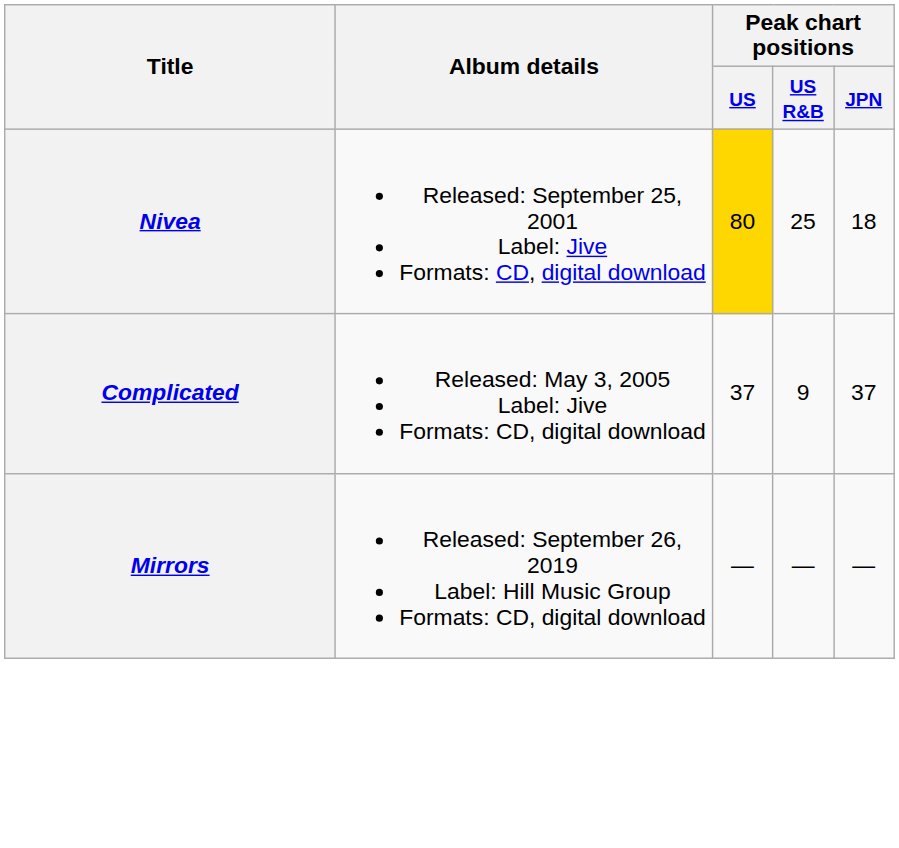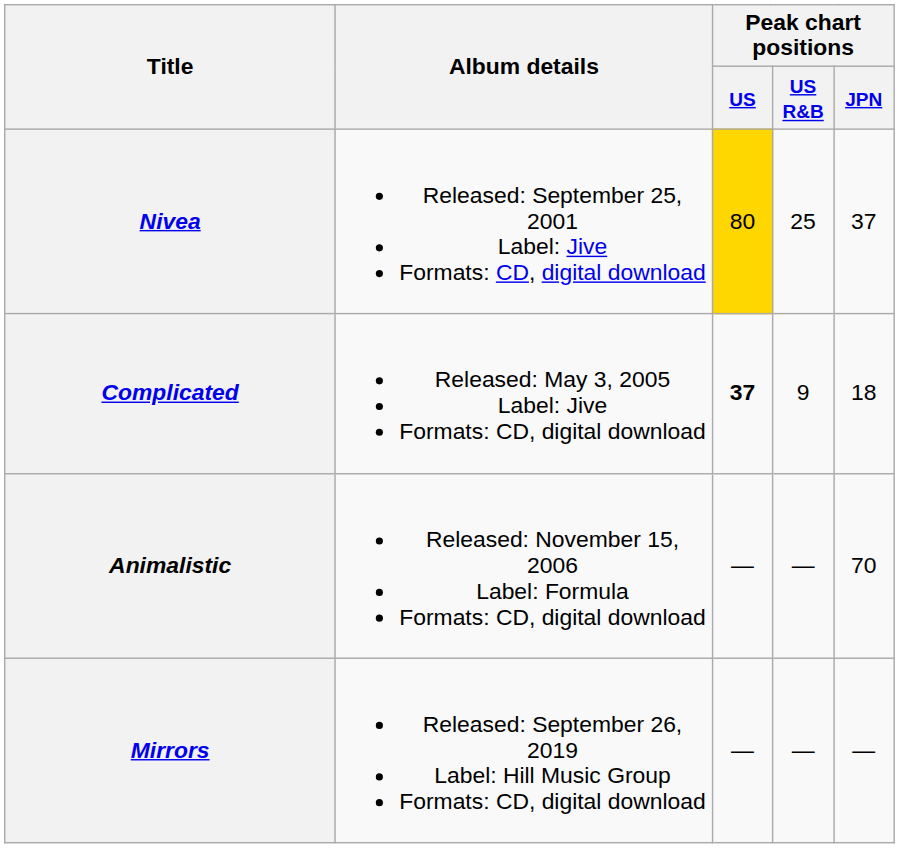Nivea | Peak chart positions / JPN: 18 -> 37
Complicated | Peak chart positions / US: normal -> bold
Complicated | Peak chart positions / JPN: 37 -> 18
+ row: Animalistic | Released: November 15, 2006 Label: Formula Formats: CD, digital download | — | — | 70
